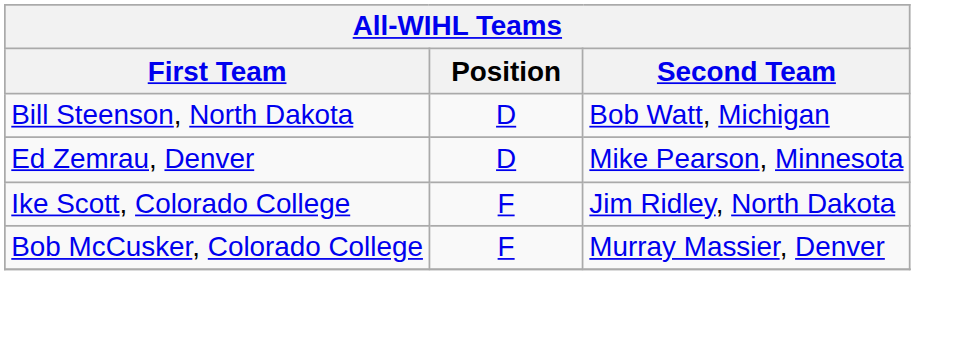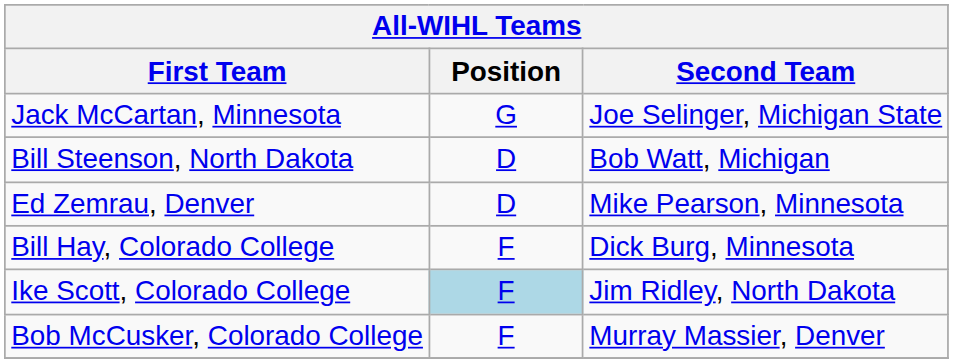+ row: Jack McCartan, Minnesota | G | Joe Selinger, Michigan State
+ row: Bill Hay, Colorado College | F | Dick Burg, Minnesota
Ike Scott, Colorado College | Position: no background -> lightblue background
